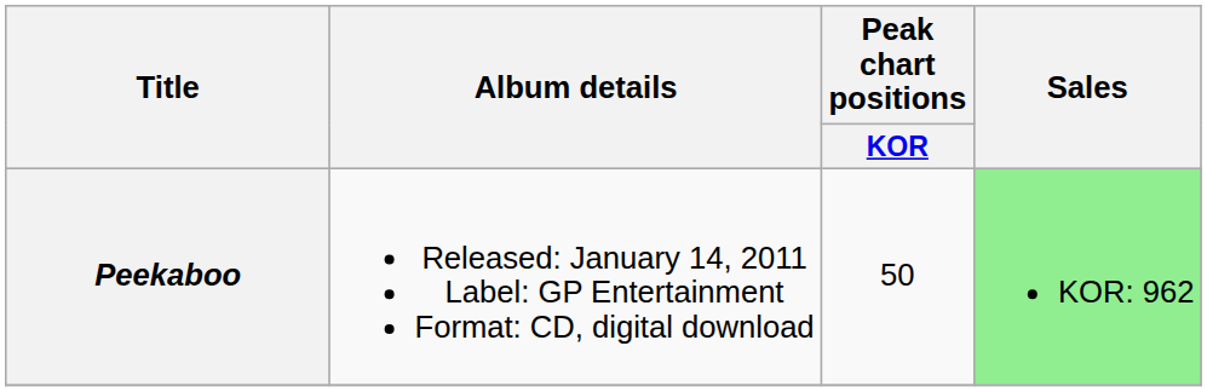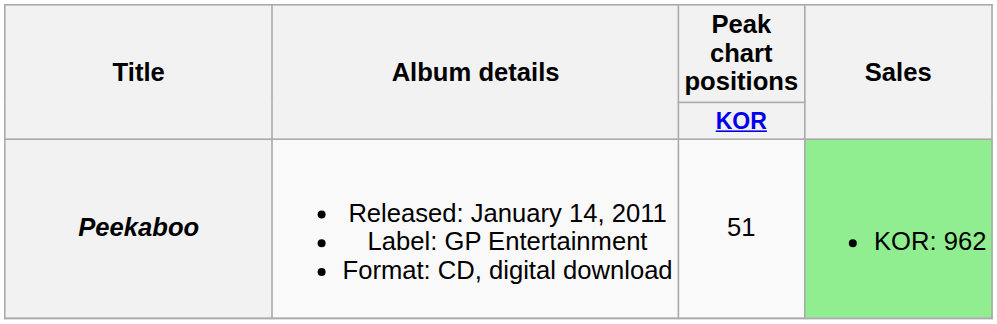Peekaboo | Peak chart positions / KOR: 50 -> 51
